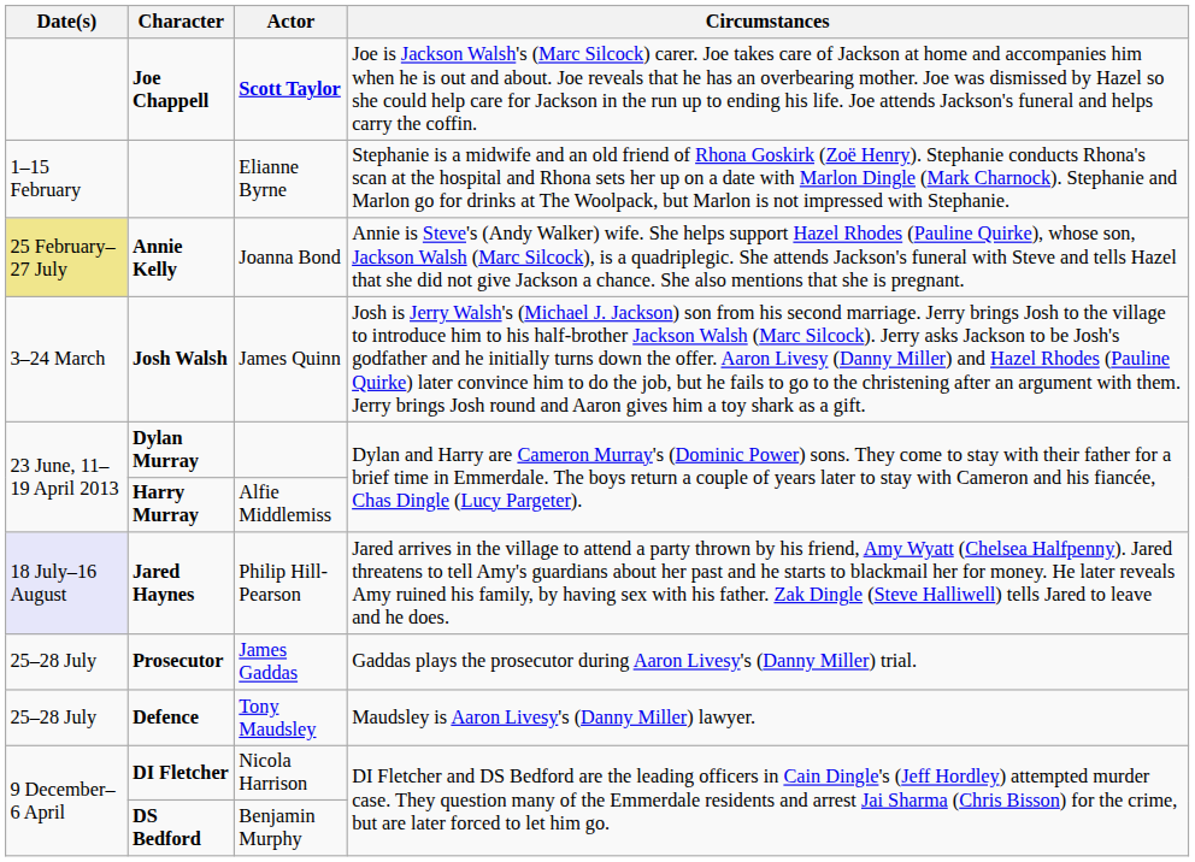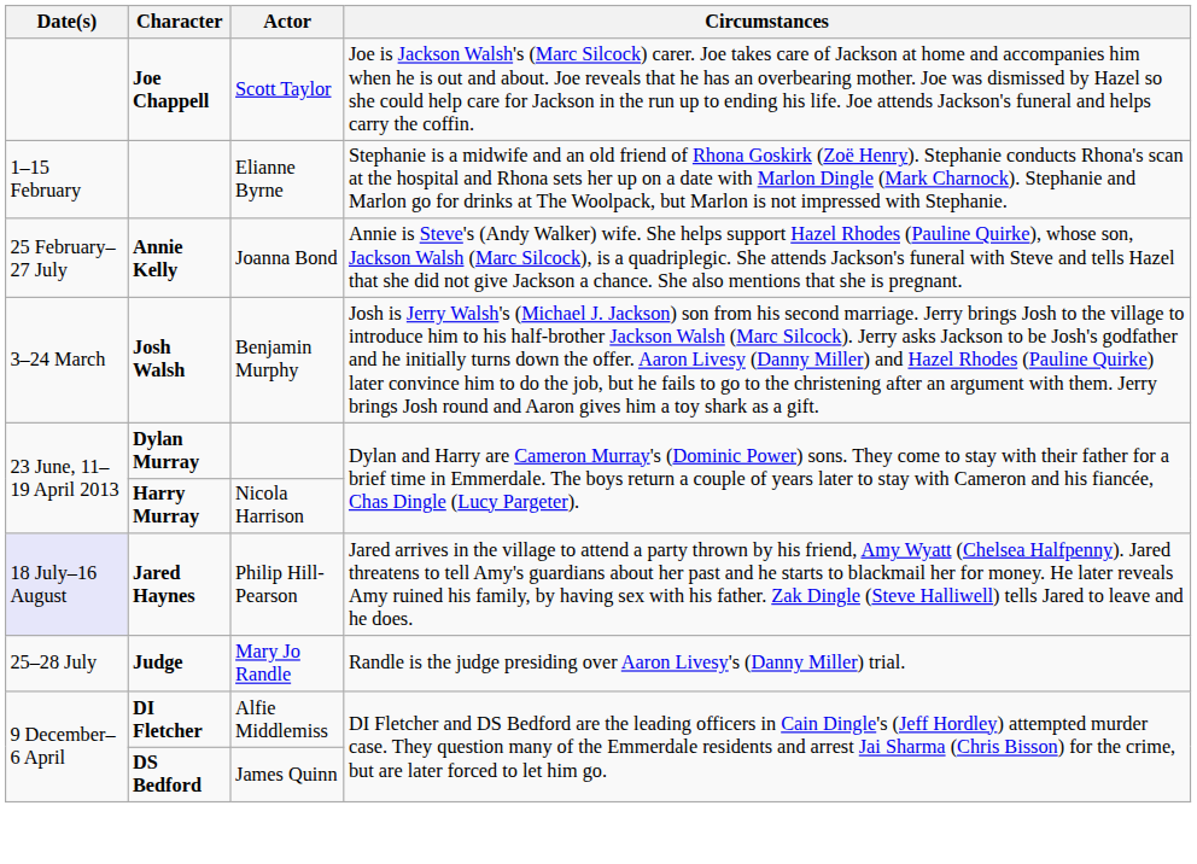Joe Chappell | Actor: bold -> normal
Annie Kelly | Date(s): khaki background -> no background
Josh Walsh | Actor: James Quinn -> Benjamin Murphy
Harry Murray | Actor: Alfie Middlemiss -> Nicola Harrison
- row: 25–28 July | Prosecutor | James Gaddas | Gaddas plays the prosecutor during Aaron Livesy's (Danny Miller) trial.
- row: 25–28 July | Defence | Tony Maudsley | Maudsley is Aaron Livesy's (Danny Miller) lawyer.
+ row: 25–28 July | Judge | Mary Jo Randle | Randle is the judge presiding over Aaron Livesy's (Danny Miller) trial.
DI Fletcher | Actor: Nicola Harrison -> Alfie Middlemiss
DS Bedford | Actor: Benjamin Murphy -> James Quinn
